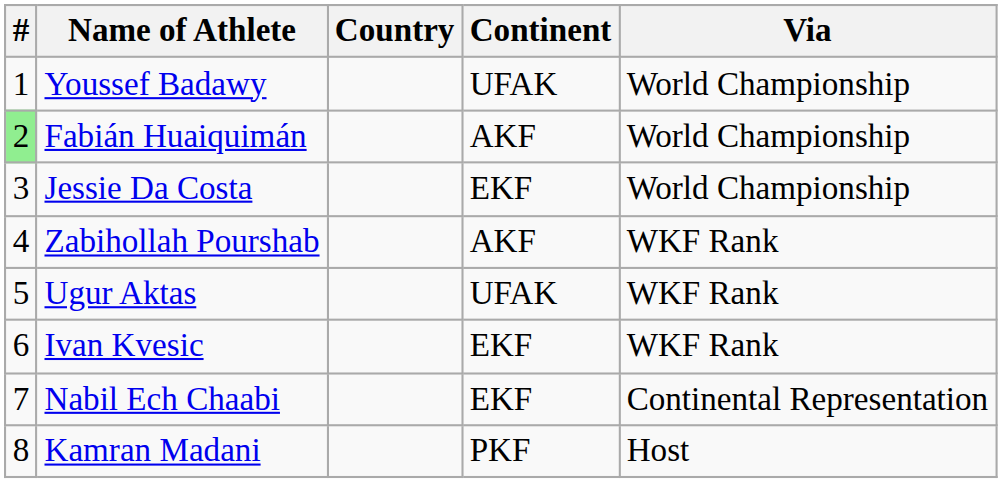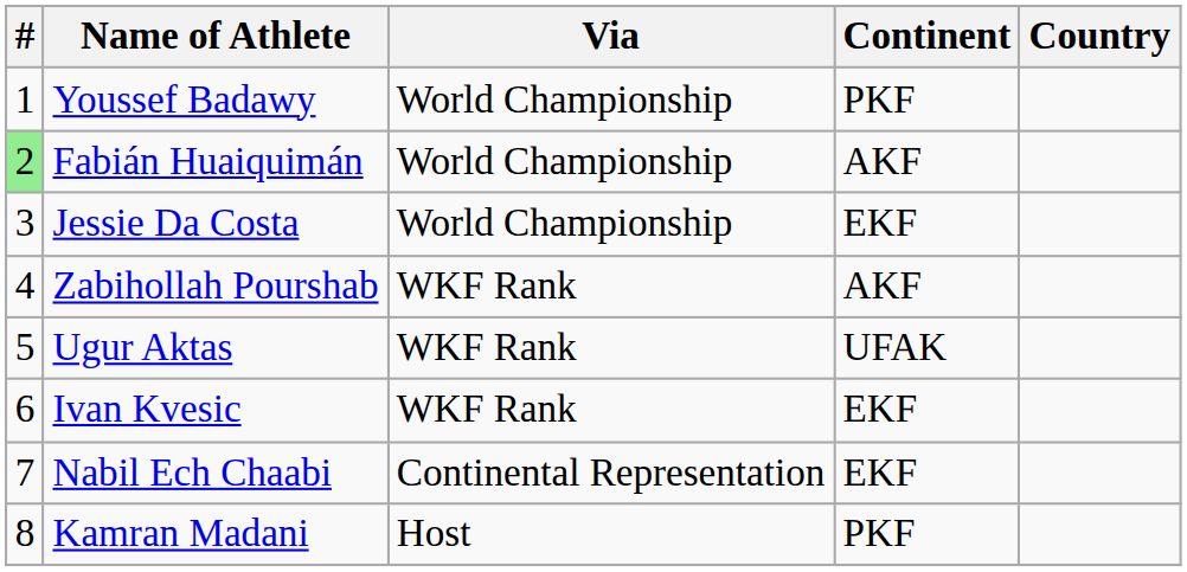columns swapped: Country <-> Via
Youssef Badawy | Continent: UFAK -> PKF
